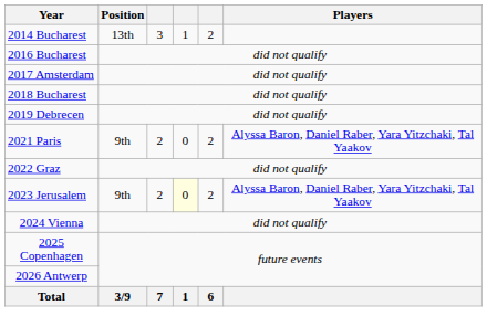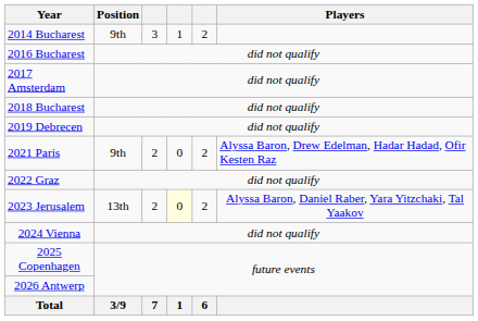2014 Bucharest | Position: 13th -> 9th
2021 Paris | Players: Alyssa Baron, Daniel Raber, Yara Yitzchaki, Tal Yaakov -> Alyssa Baron, Drew Edelman, Hadar Hadad, Ofir Kesten Raz
2023 Jerusalem | Position: 9th -> 13th
